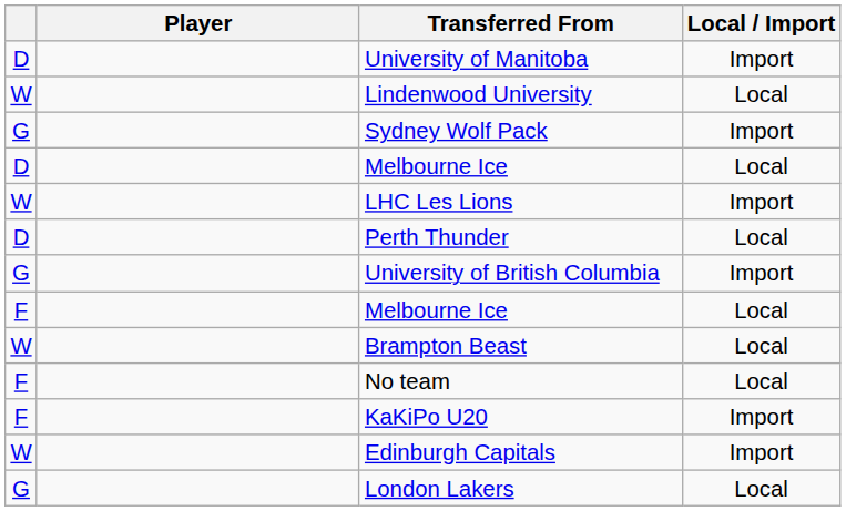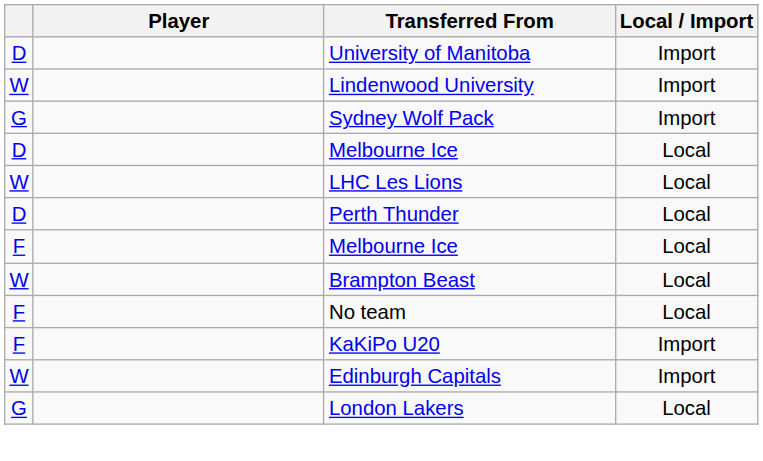Lindenwood University | Local / Import: Local -> Import
LHC Les Lions | Local / Import: Import -> Local
- row: G | University of British Columbia | Import
